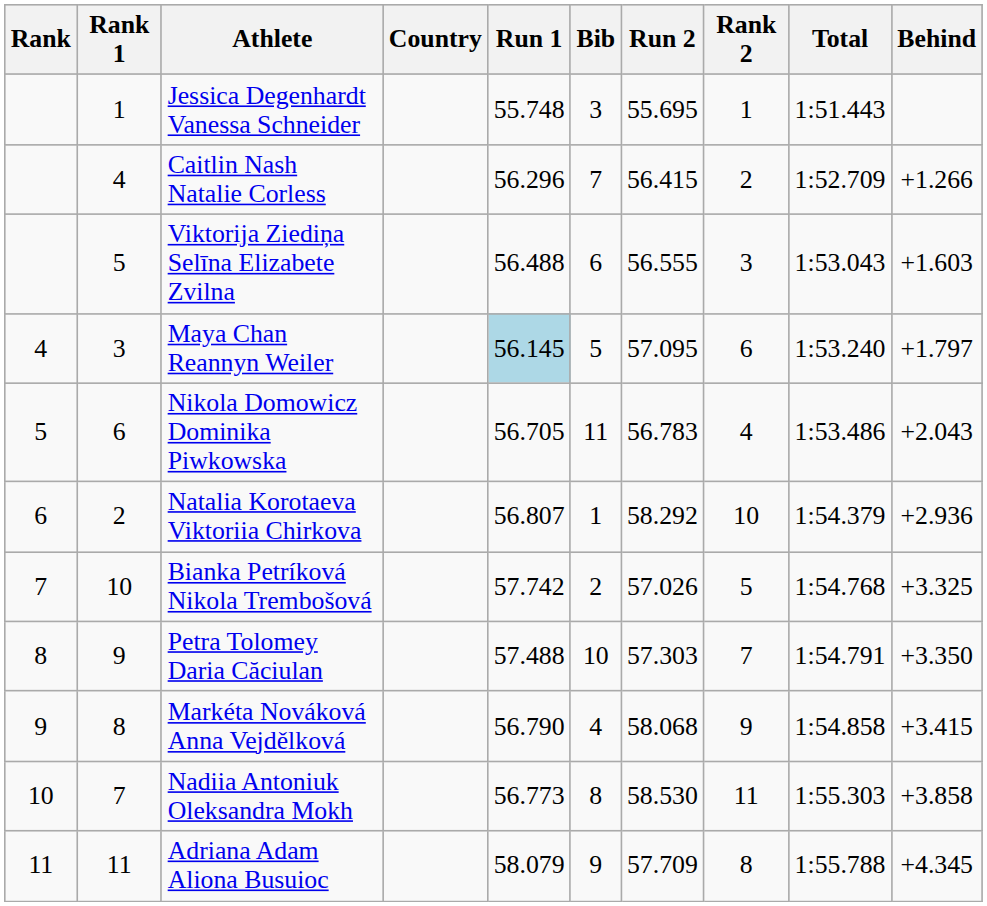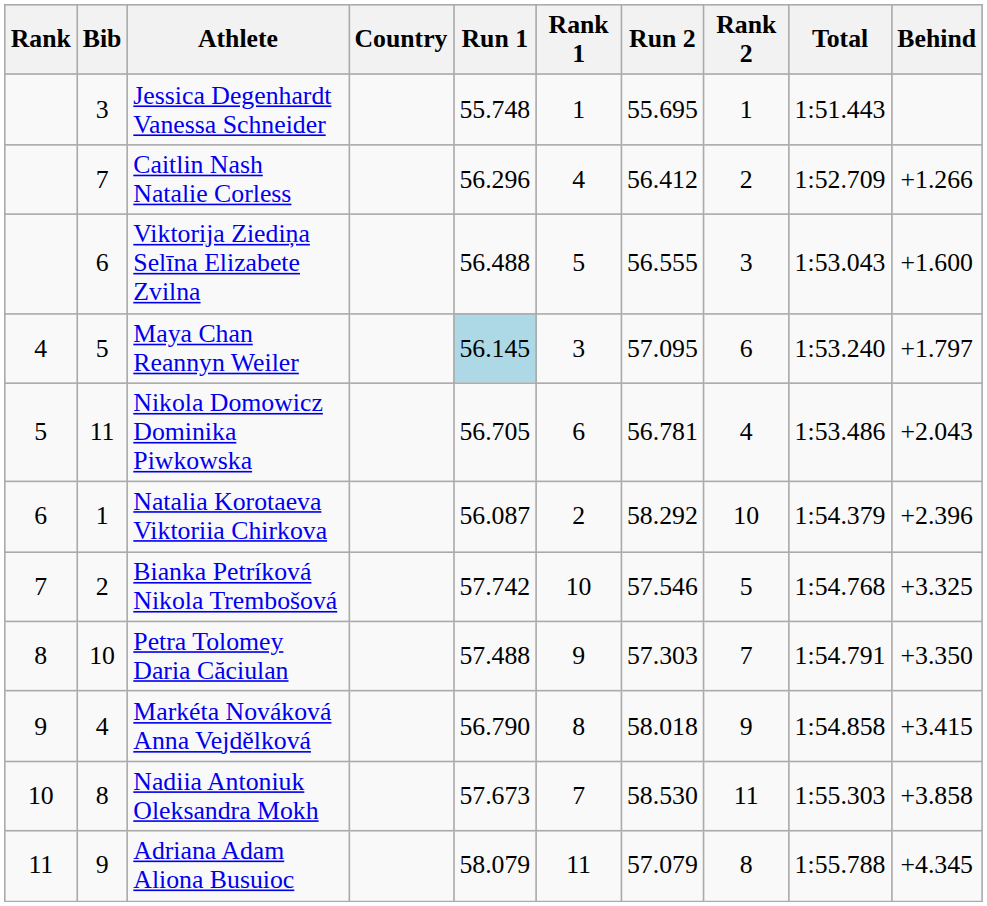columns swapped: Bib <-> Rank 1
Caitlin Nash Natalie Corless | Run 2: 56.415 -> 56.412
Viktorija Ziediņa Selīna Elizabete Zvilna | Behind: +1.603 -> +1.600
Nikola Domowicz Dominika Piwkowska | Run 2: 56.783 -> 56.781
Natalia Korotaeva Viktoriia Chirkova | Run 1: 56.807 -> 56.087
Natalia Korotaeva Viktoriia Chirkova | Behind: +2.936 -> +2.396
Bianka Petríková Nikola Trembošová | Run 2: 57.026 -> 57.546
Markéta Nováková Anna Vejdělková | Run 2: 58.068 -> 58.018
Nadiia Antoniuk Oleksandra Mokh | Run 1: 56.773 -> 57.673
Adriana Adam Aliona Busuioc | Run 2: 57.709 -> 57.079
